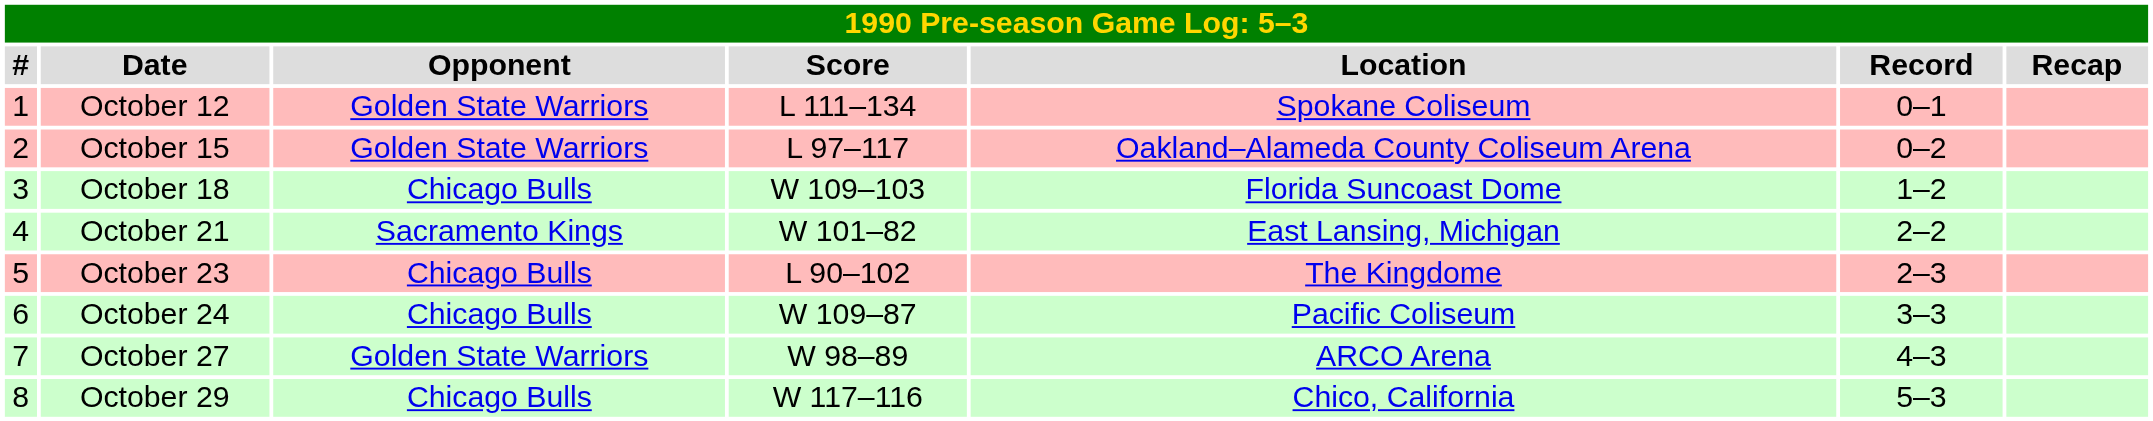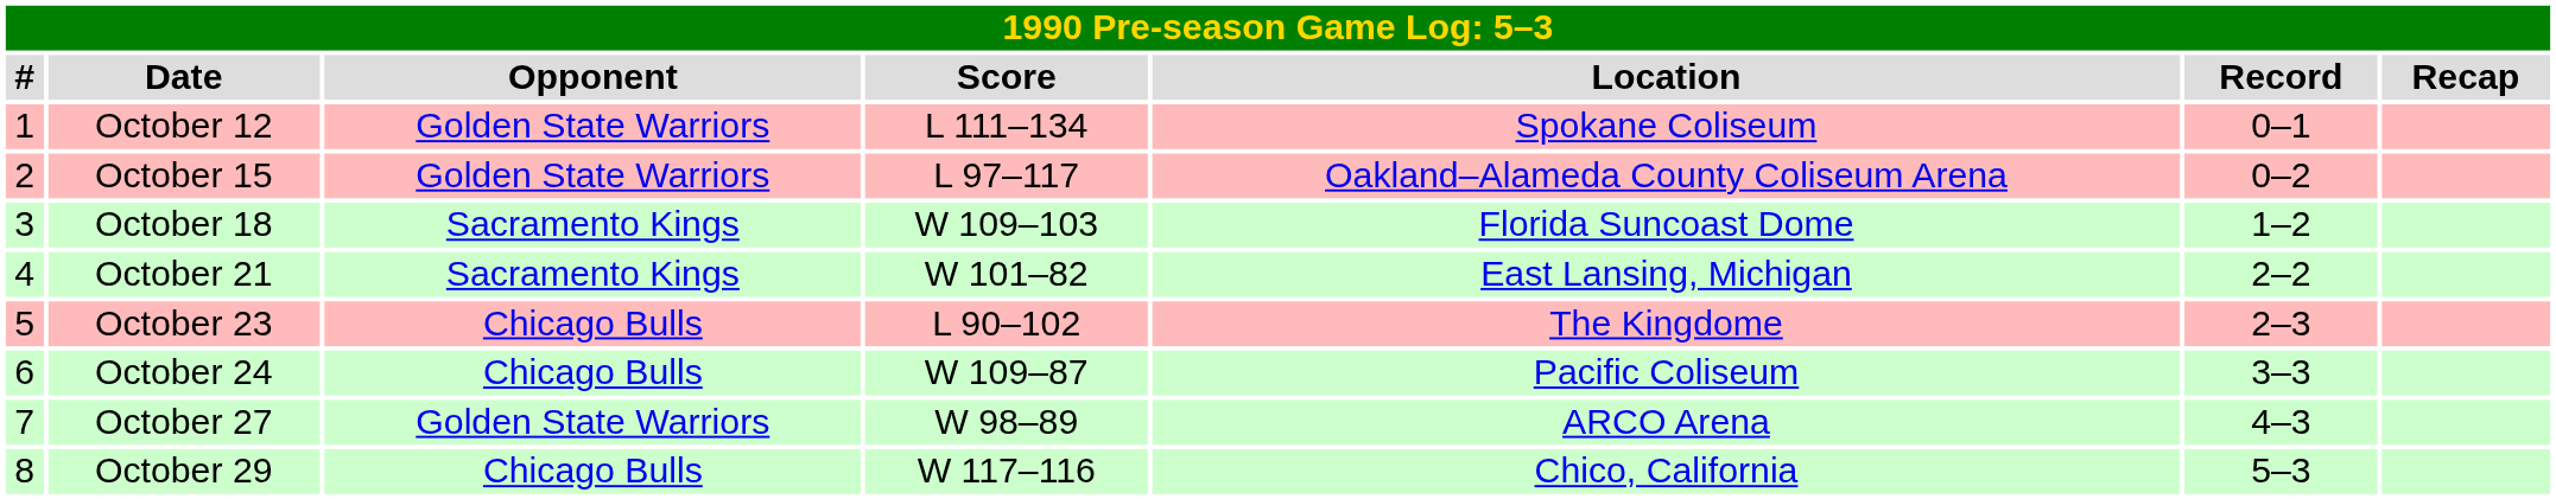October 18 | Opponent: Chicago Bulls -> Sacramento Kings
